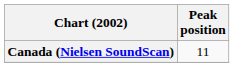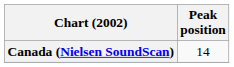Canada (Nielsen SoundScan) | Peak position: 11 -> 14
